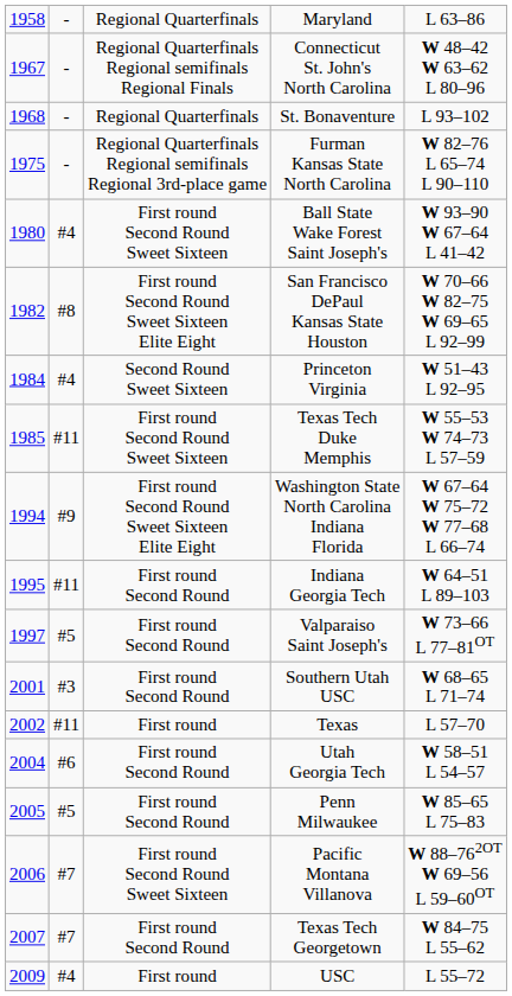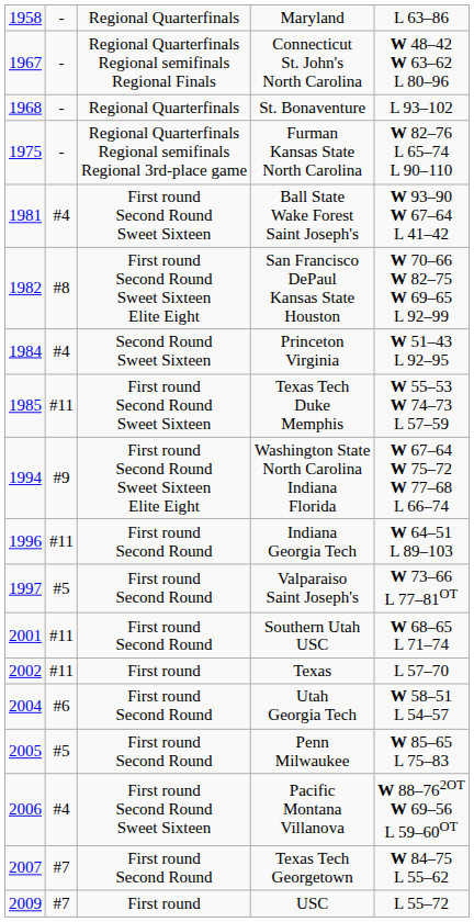Ball State Wake Forest Saint Joseph's | column 1: 1980 -> 1981
Indiana Georgia Tech | column 1: 1995 -> 1996
Southern Utah USC | column 2: #3 -> #11
Pacific Montana Villanova | column 2: #7 -> #4
USC | column 2: #4 -> #7
